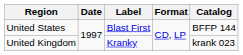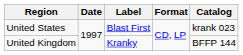United States | Catalog: BFFP 144 -> krank 023
United Kingdom | Catalog: krank 023 -> BFFP 144
